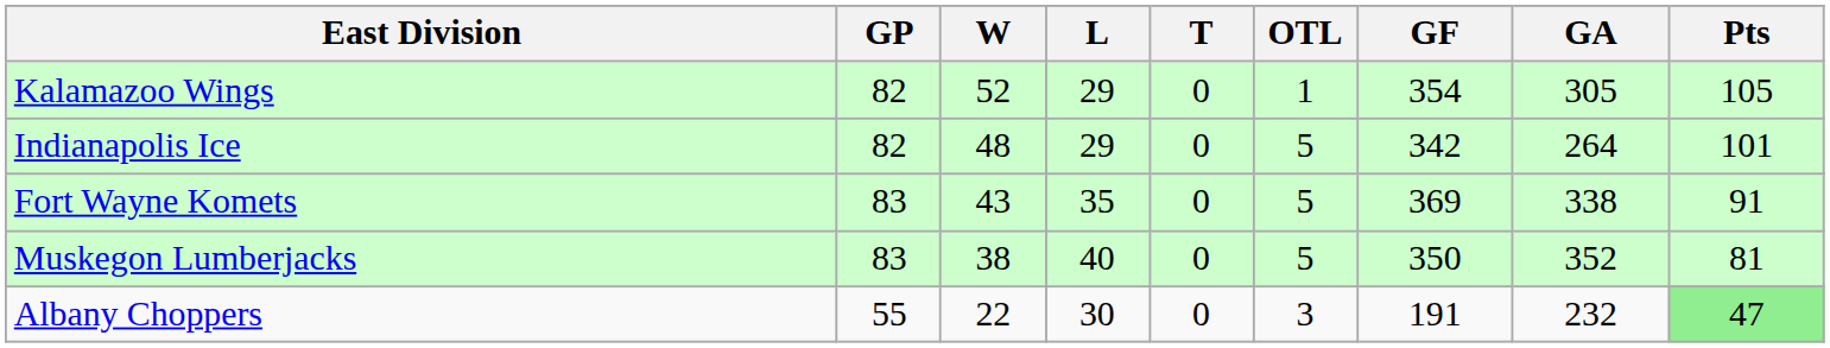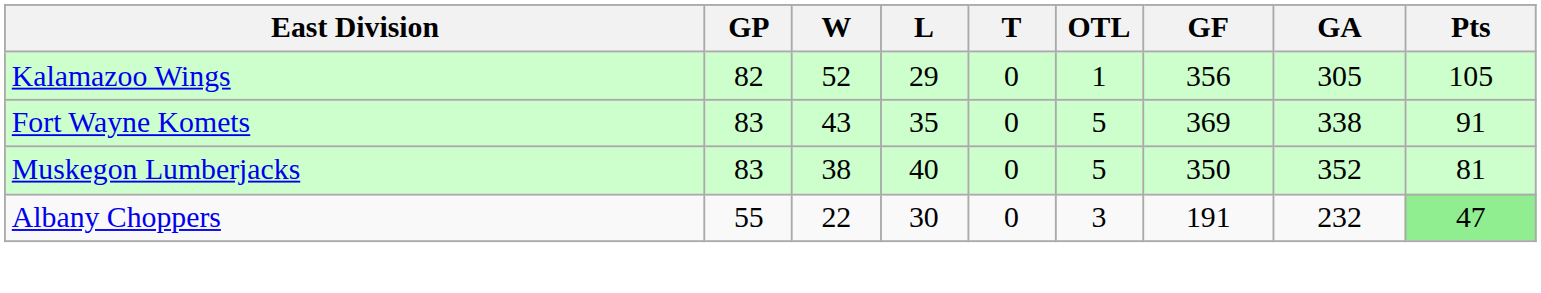Kalamazoo Wings | GF: 354 -> 356
- row: Indianapolis Ice | 82 | 48 | 29 | 0 | 5 | 342 | 264 | 101
